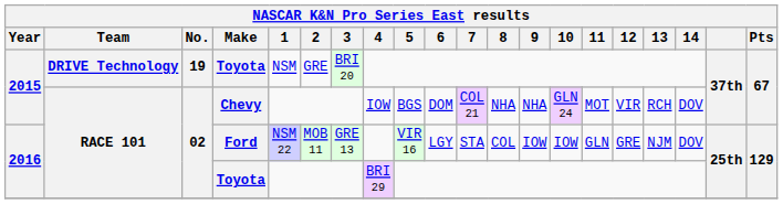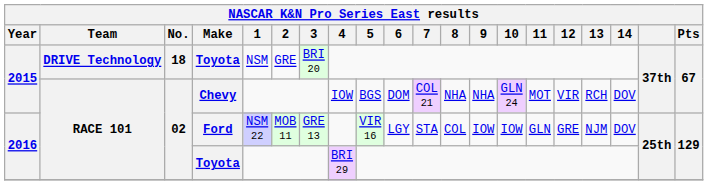2015 / Toyota | No.: 19 -> 18
